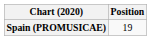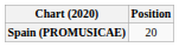Spain (PROMUSICAE) | Position: 19 -> 20
